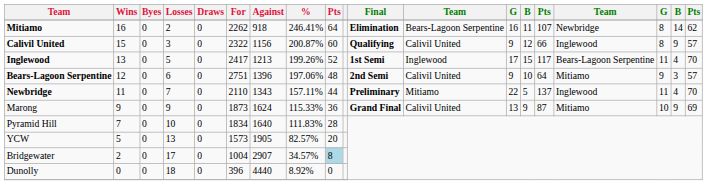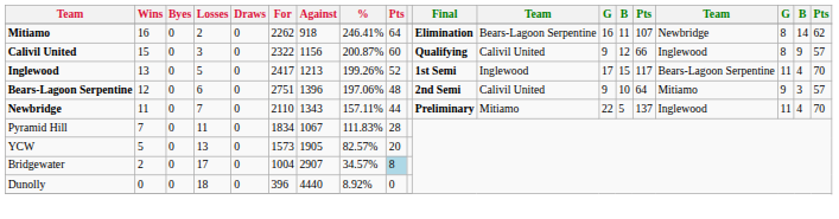- row: Marong | 9 | 0 | 9 | 0 | 1873 | 1624 | 115.33% | 36 | Grand Final | Calivil United | 13 | 9 | 87 | Mitiamo | 10 | 9 | 69
Pyramid Hill | Losses: 10 -> 11
Pyramid Hill | Against: 1640 -> 1067
